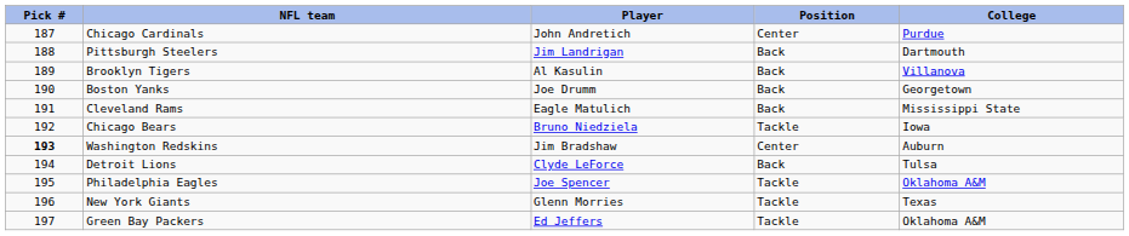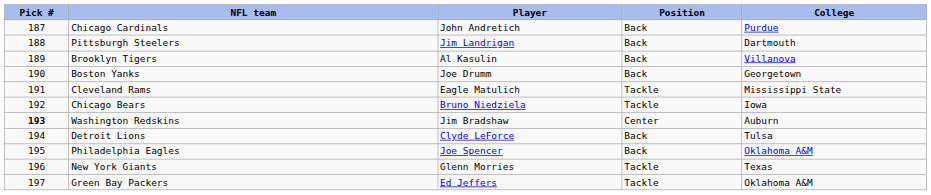Chicago Cardinals | Position: Center -> Back
Cleveland Rams | Position: Back -> Tackle
Philadelphia Eagles | Position: Tackle -> Back
